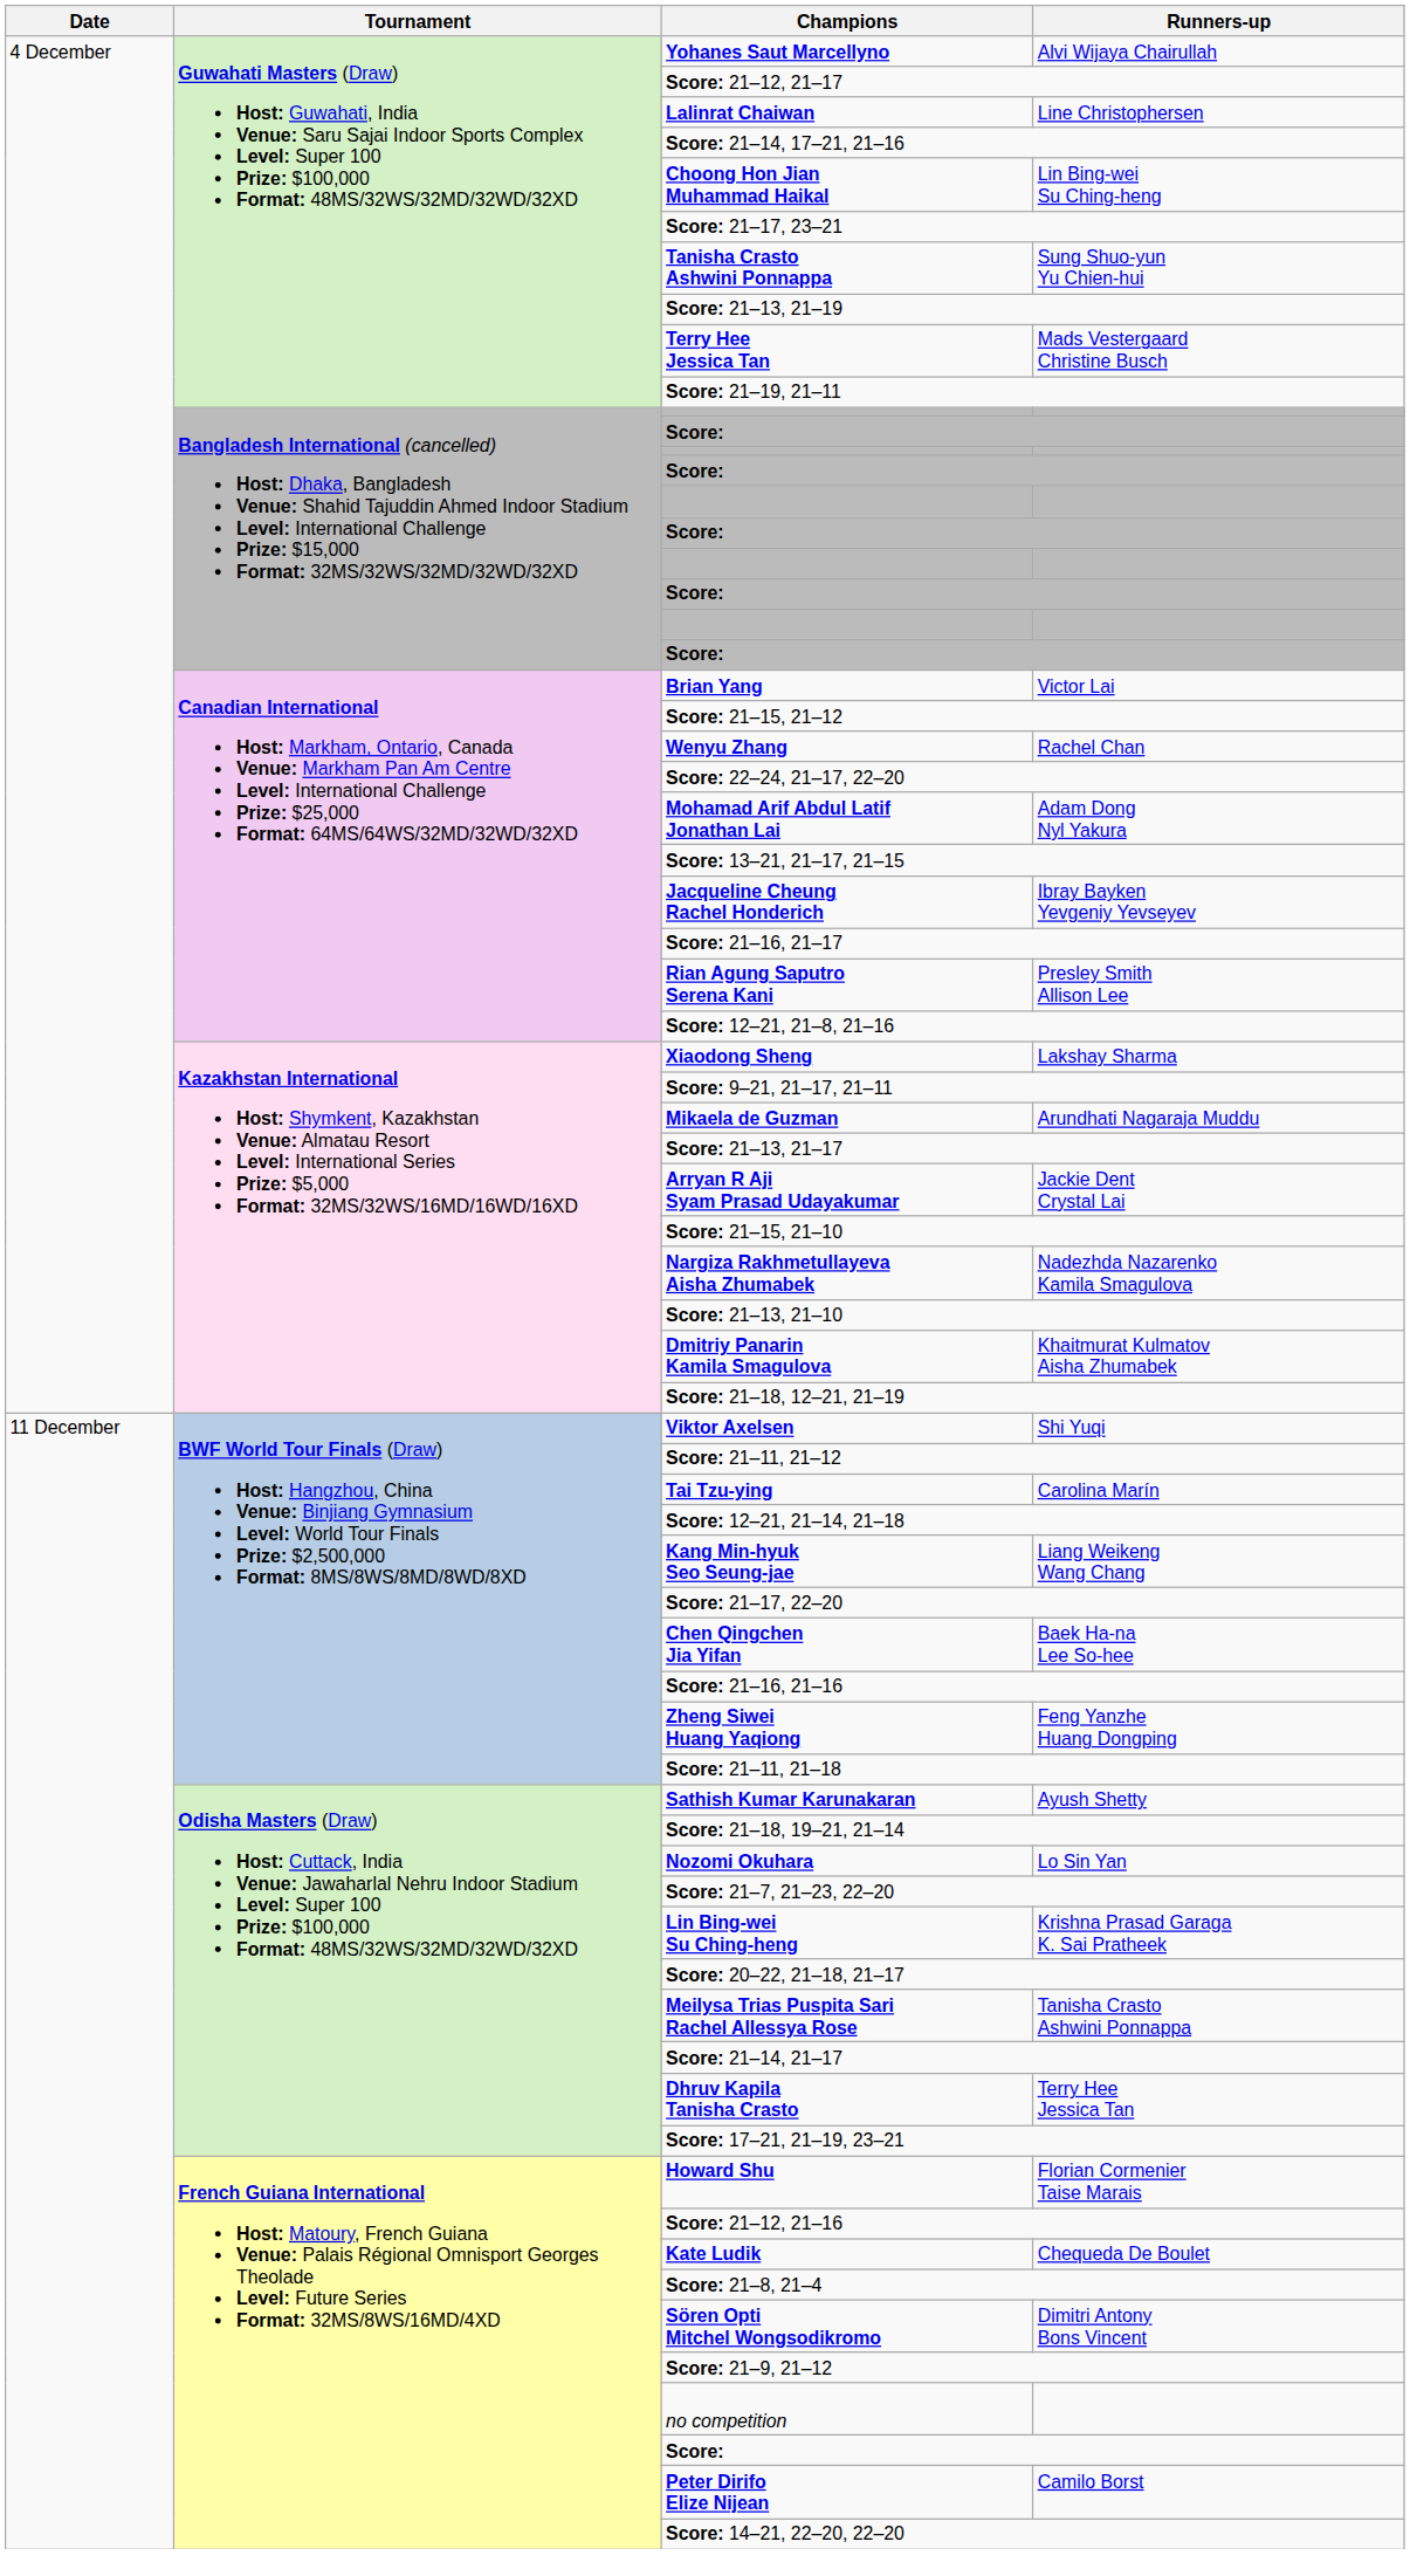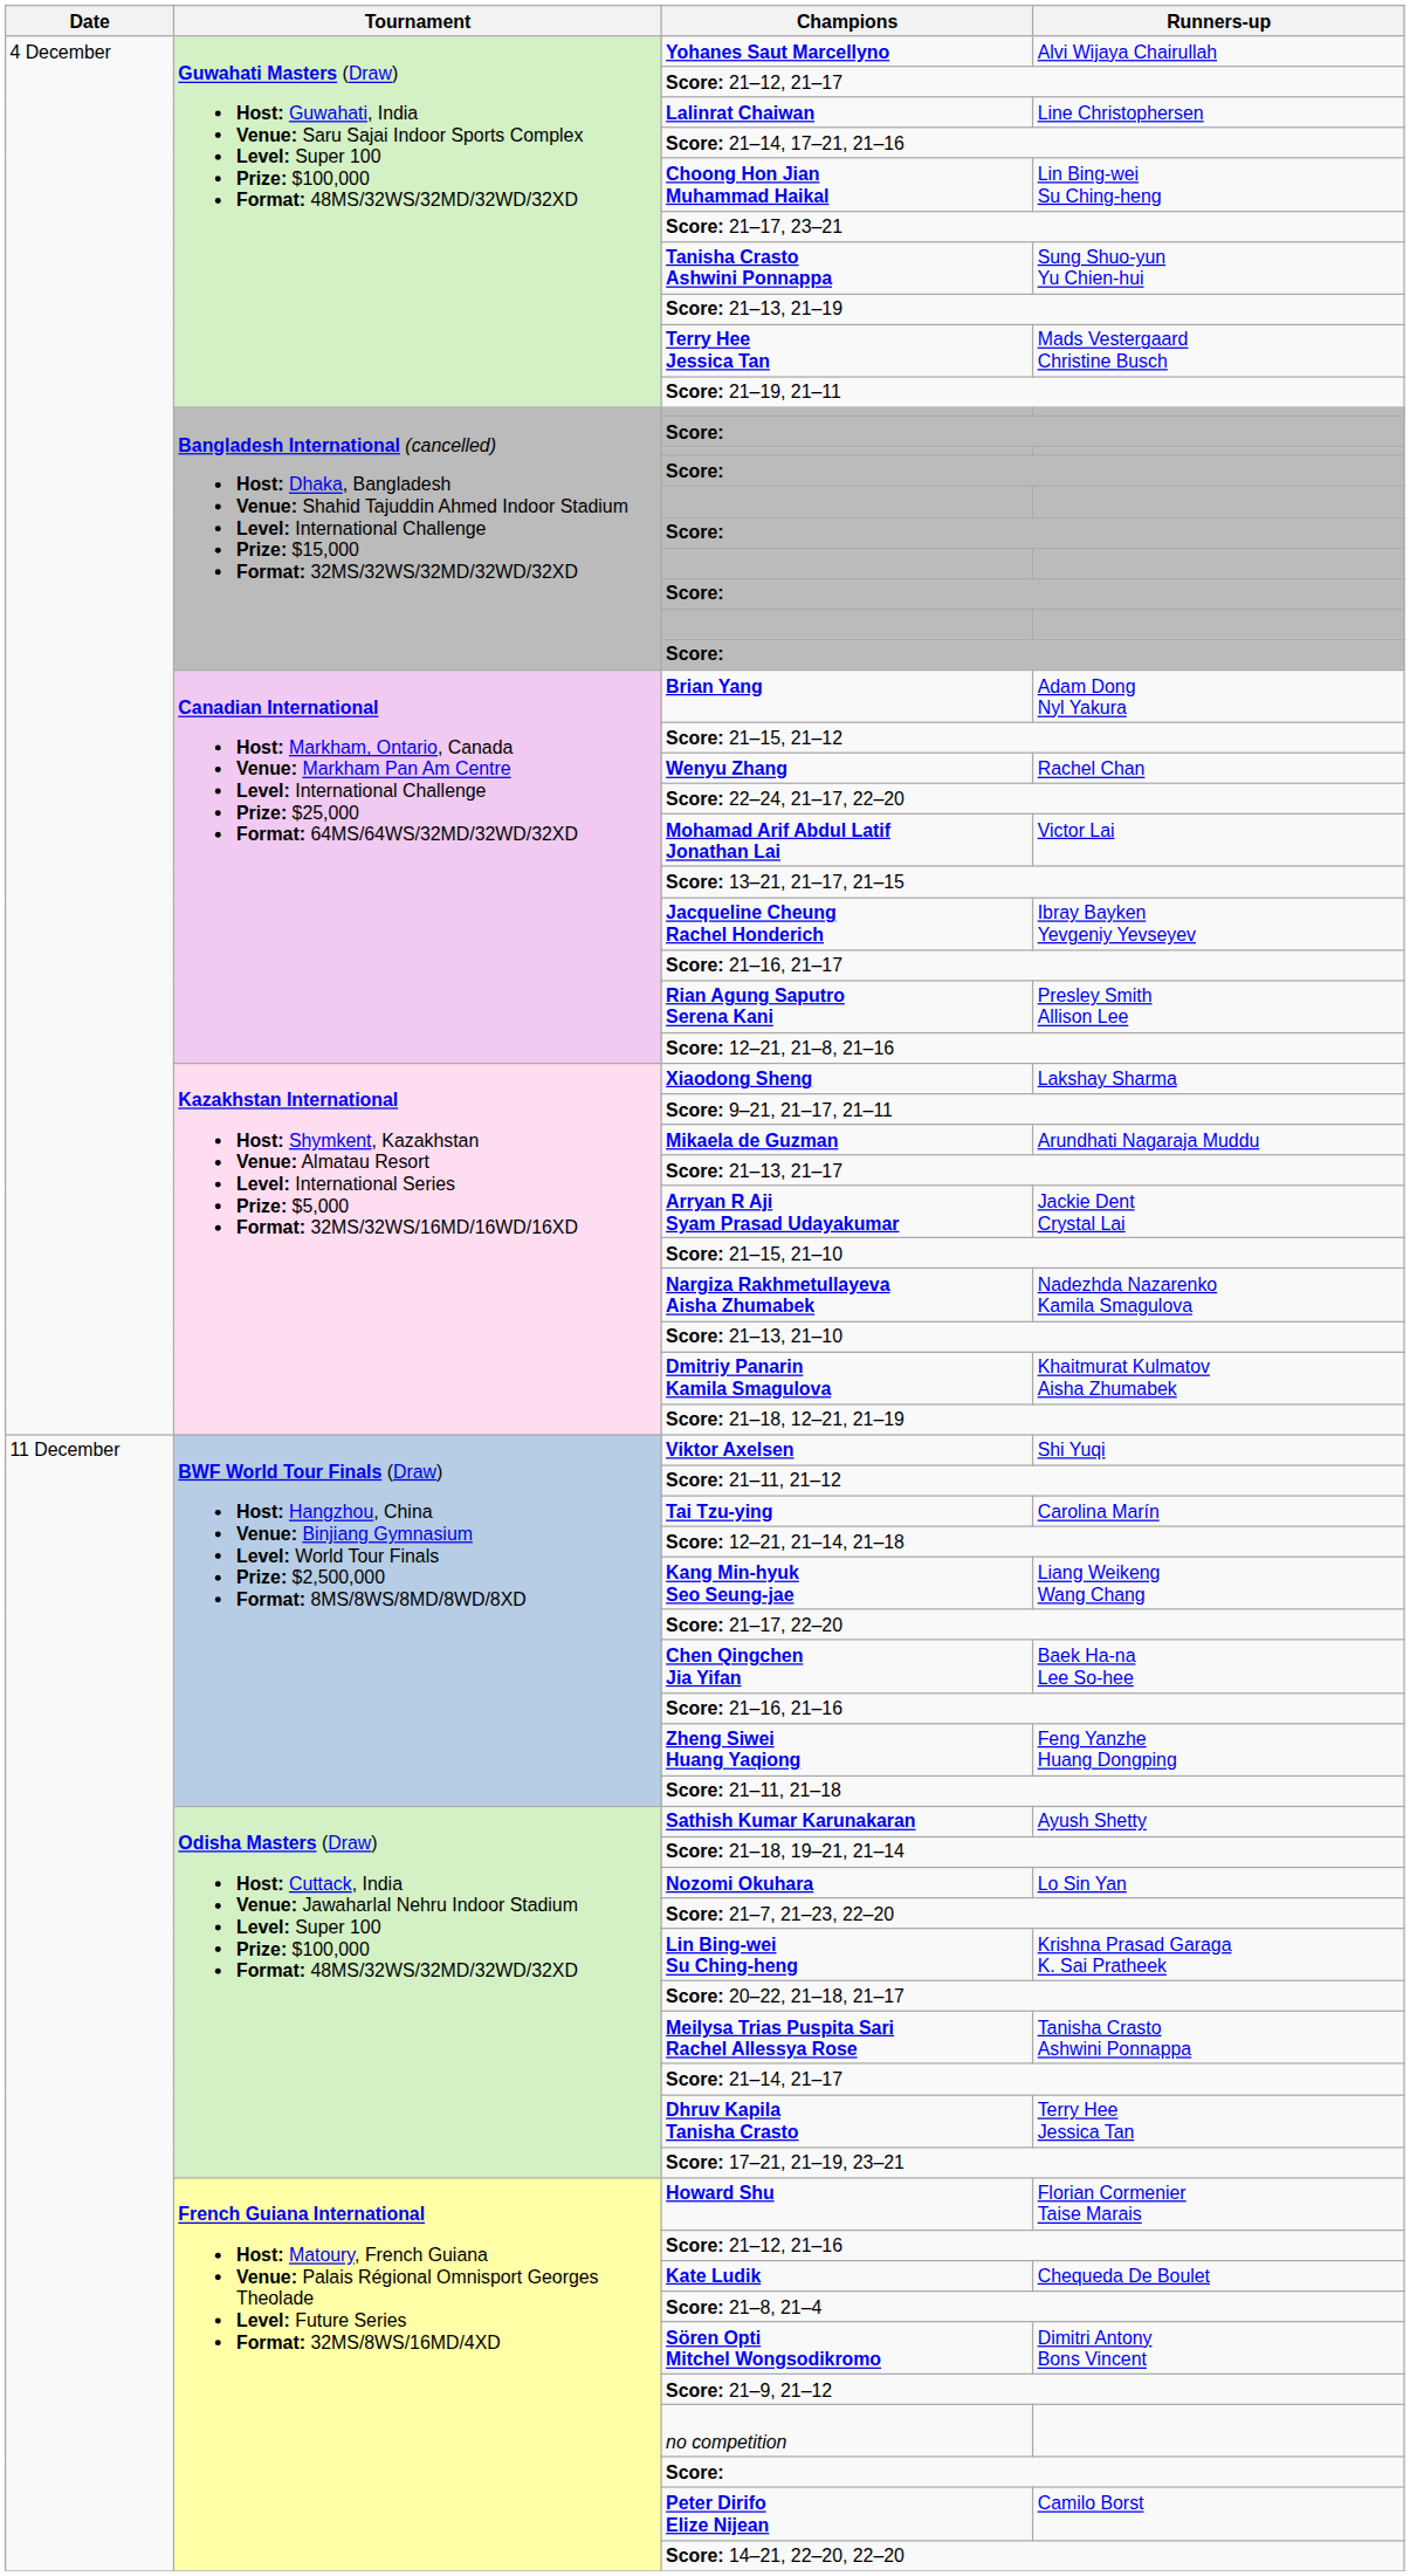Brian Yang | Runners-up: Victor Lai -> Adam Dong Nyl Yakura
Mohamad Arif Abdul Latif Jonathan Lai | Runners-up: Adam Dong Nyl Yakura -> Victor Lai
